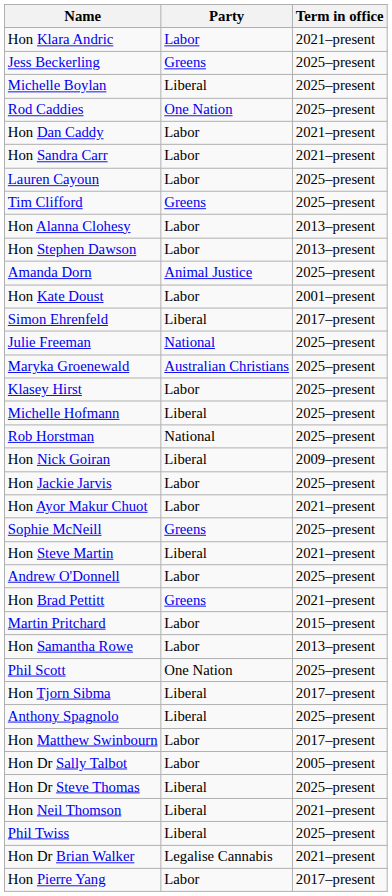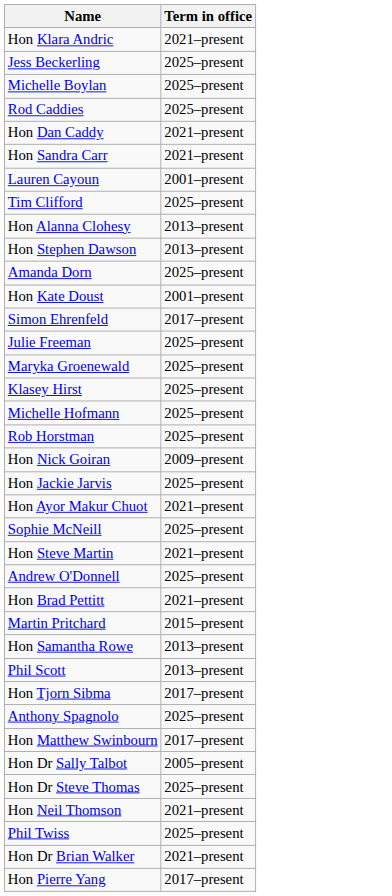- column: Party | Labor | Greens | Liberal | One Nation | Labor | Labor | Labor | Greens | Labor | Labor | Animal Justice | Labor | Liberal | National | Australian Christians | Labor | Liberal | National | Liberal | Labor | Labor | Greens | Liberal | Labor | Greens | Labor | Labor | One Nation | Liberal | Liberal | Labor | Labor | Liberal | Liberal | Liberal | Legalise Cannabis | Labor
Lauren Cayoun | Term in office: 2025–present -> 2001–present
Phil Scott | Term in office: 2025–present -> 2013–present
